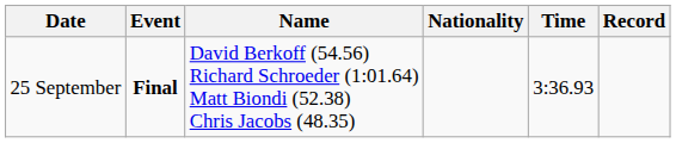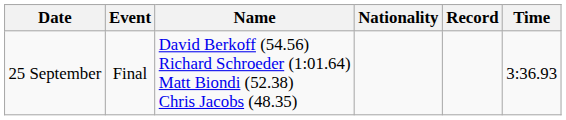columns swapped: Time <-> Record
25 September | Event: bold -> normal
